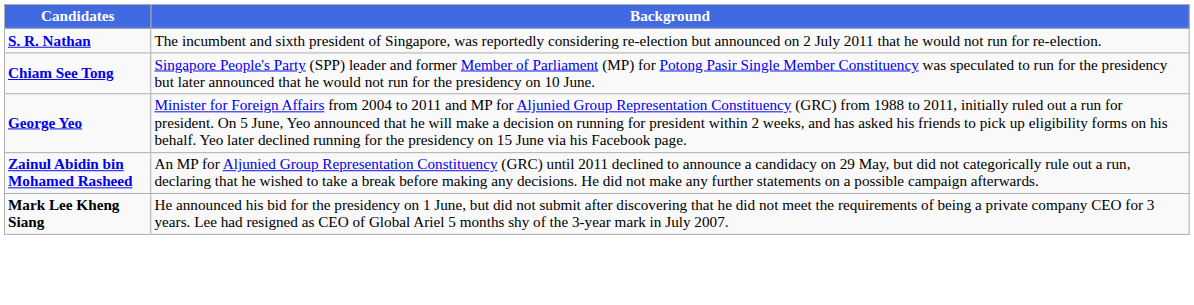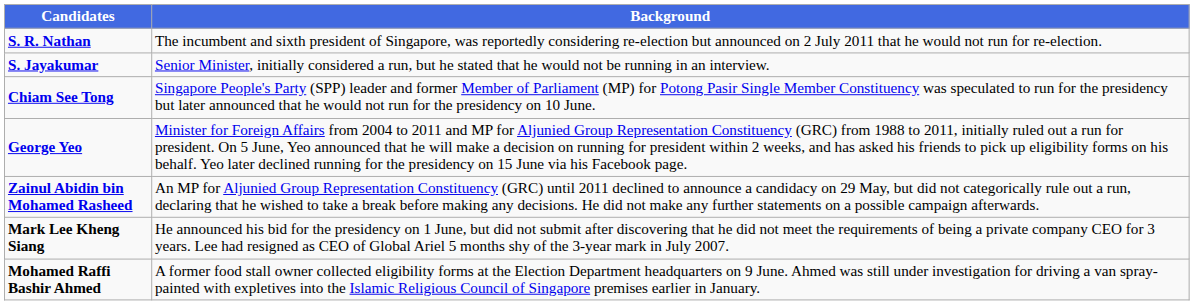+ row: S. Jayakumar | Senior Minister, initially considered a run, but he stated that he would not be running in an interview.
+ row: Mohamed Raffi Bashir Ahmed | A former food stall owner collected eligibility forms at the Election Department headquarters on 9 June. Ahmed was still under investigation for driving a van spray-painted with expletives into the Islamic Religious Council of Singapore premises earlier in January.
